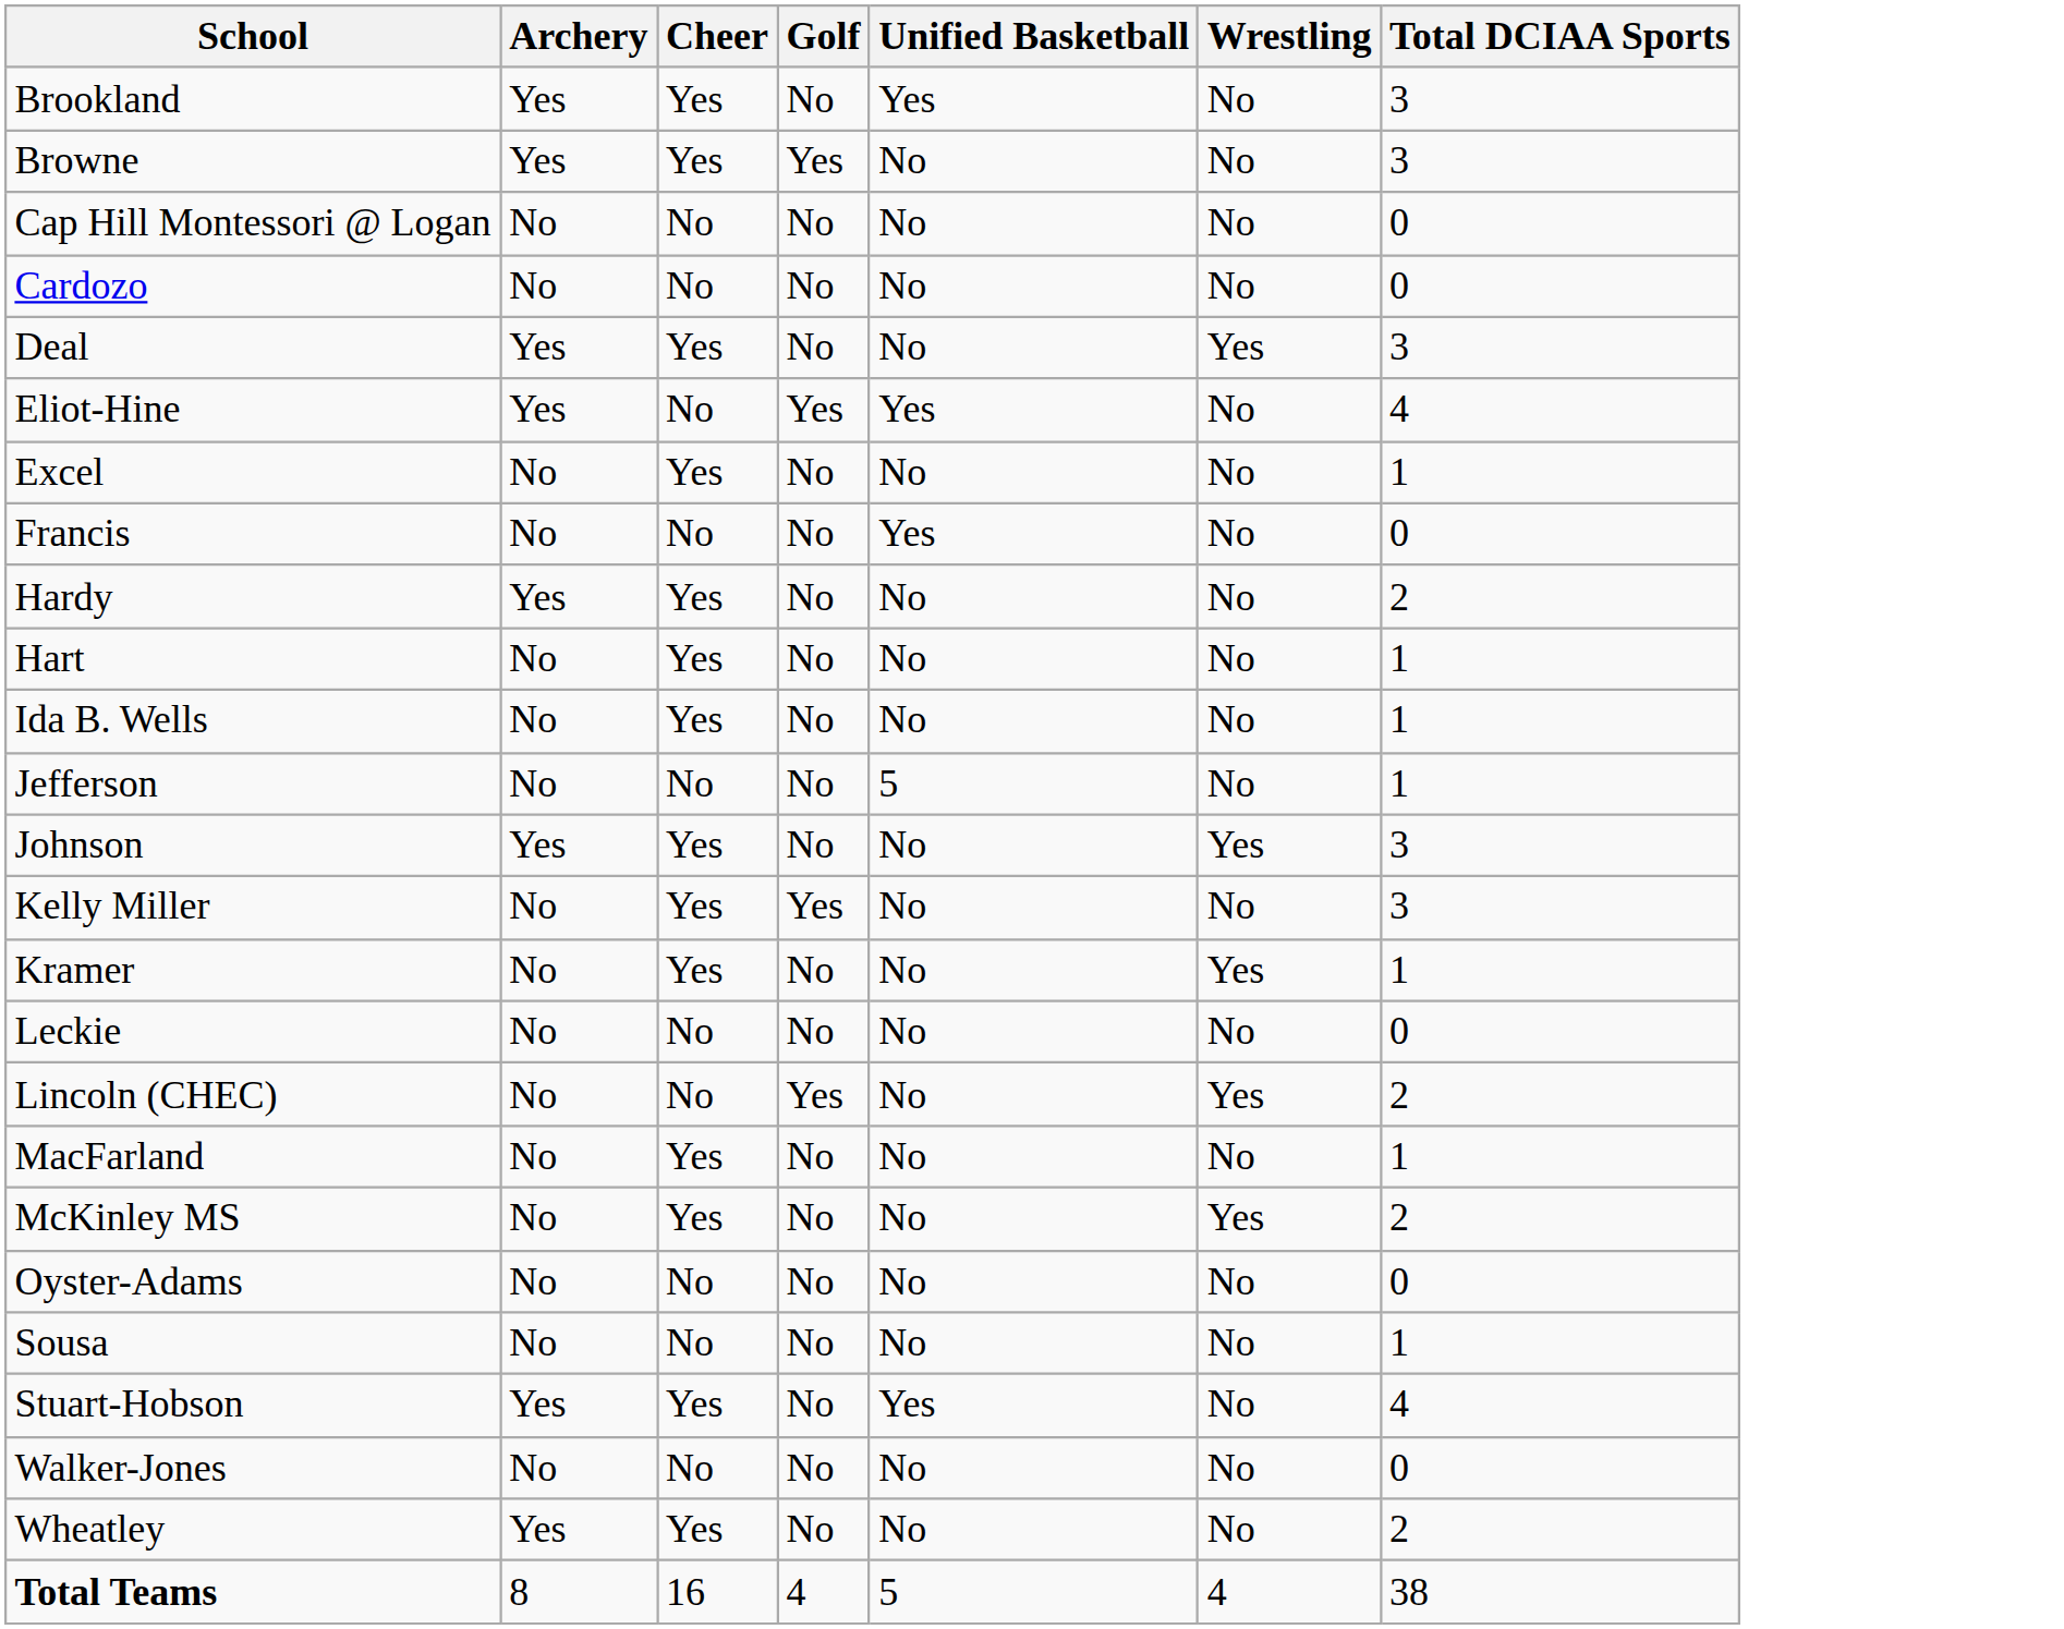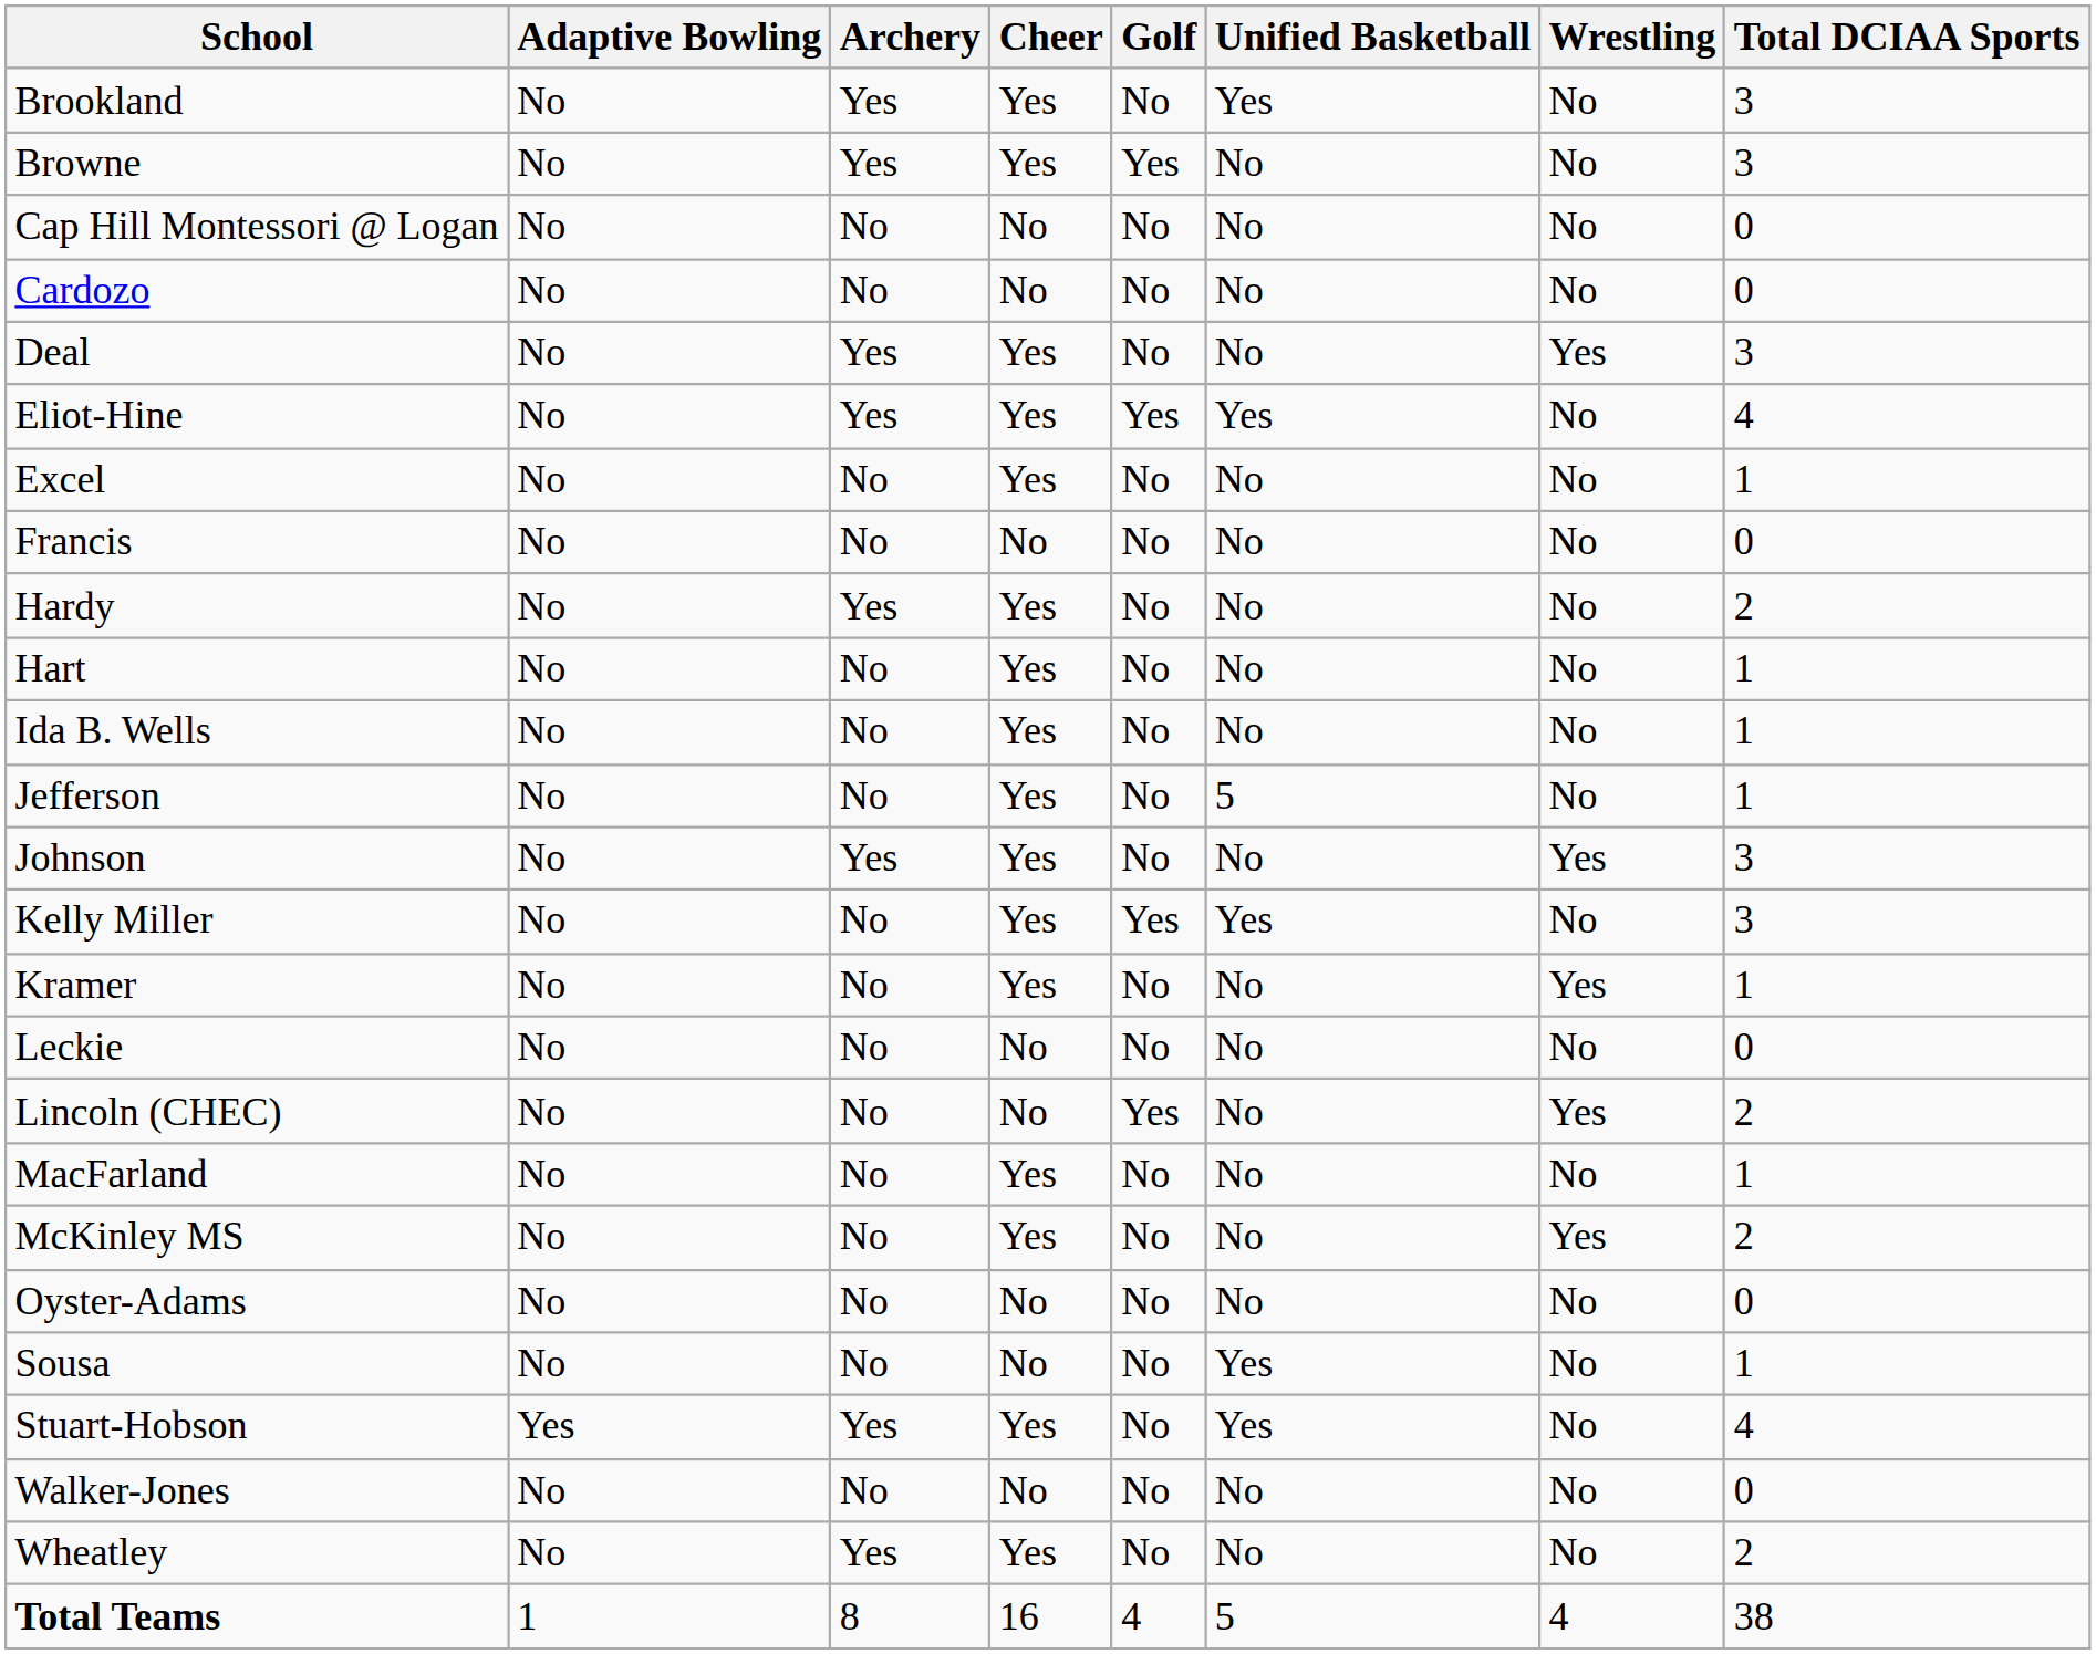+ column: Adaptive Bowling | No | No | No | No | No | No | No | No | No | No | No | No | No | No | No | No | No | No | No | No | No | Yes | No | No | 1
Eliot-Hine | Cheer: No -> Yes
Francis | Unified Basketball: Yes -> No
Jefferson | Cheer: No -> Yes
Kelly Miller | Unified Basketball: No -> Yes
Sousa | Unified Basketball: No -> Yes
